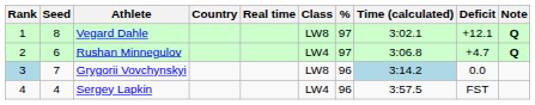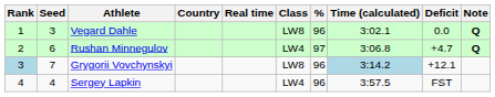Vegard Dahle | Seed: 8 -> 3
Vegard Dahle | %: 97 -> 96
Vegard Dahle | Deficit: +12.1 -> 0.0
Grygorii Vovchynskyi | Deficit: 0.0 -> +12.1
